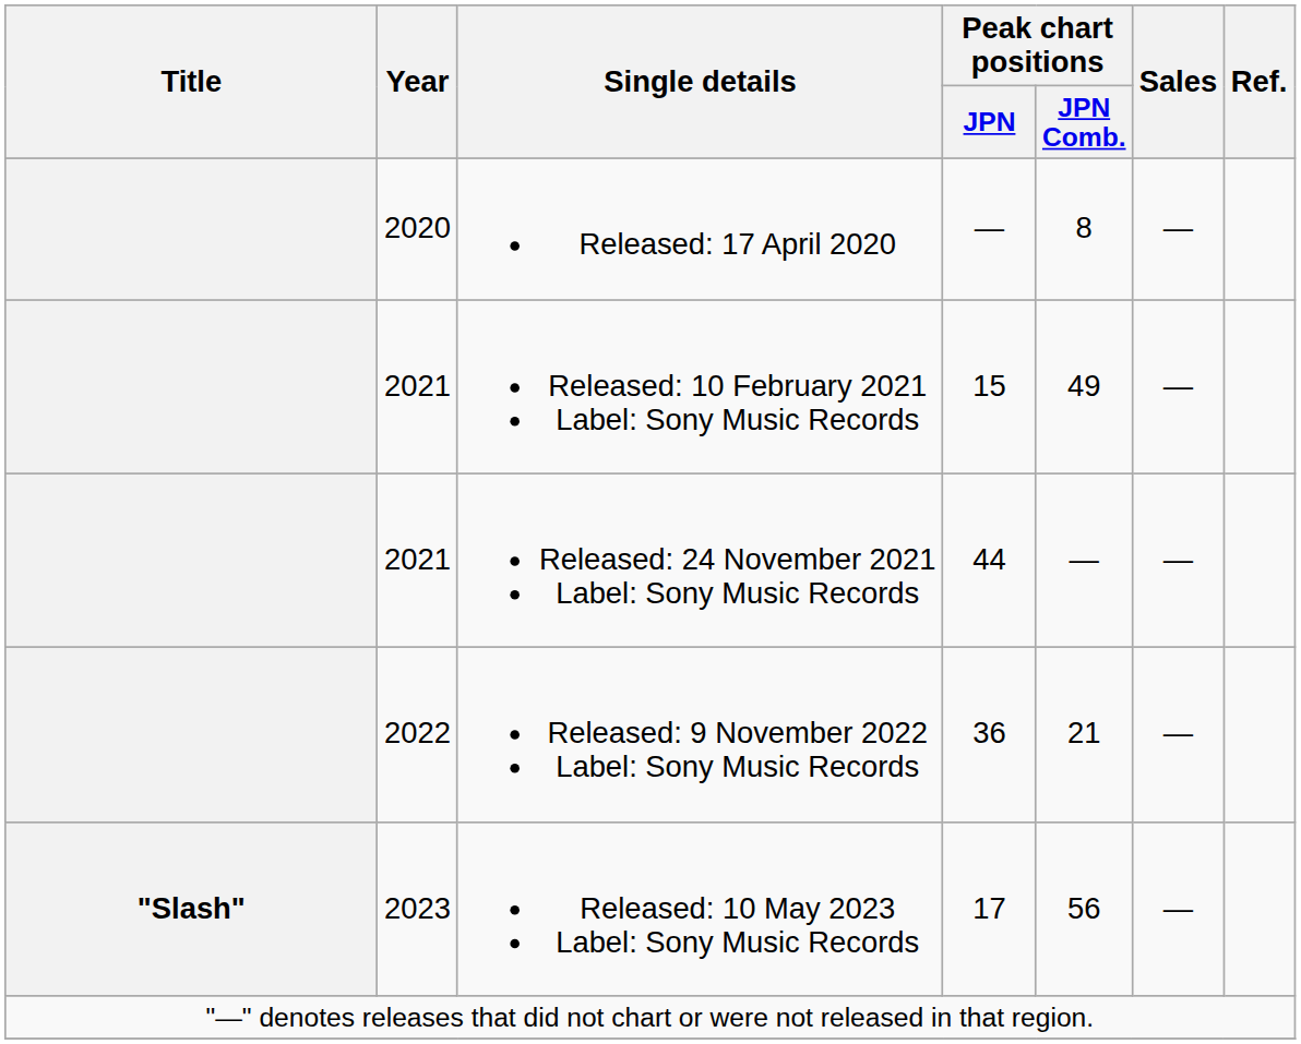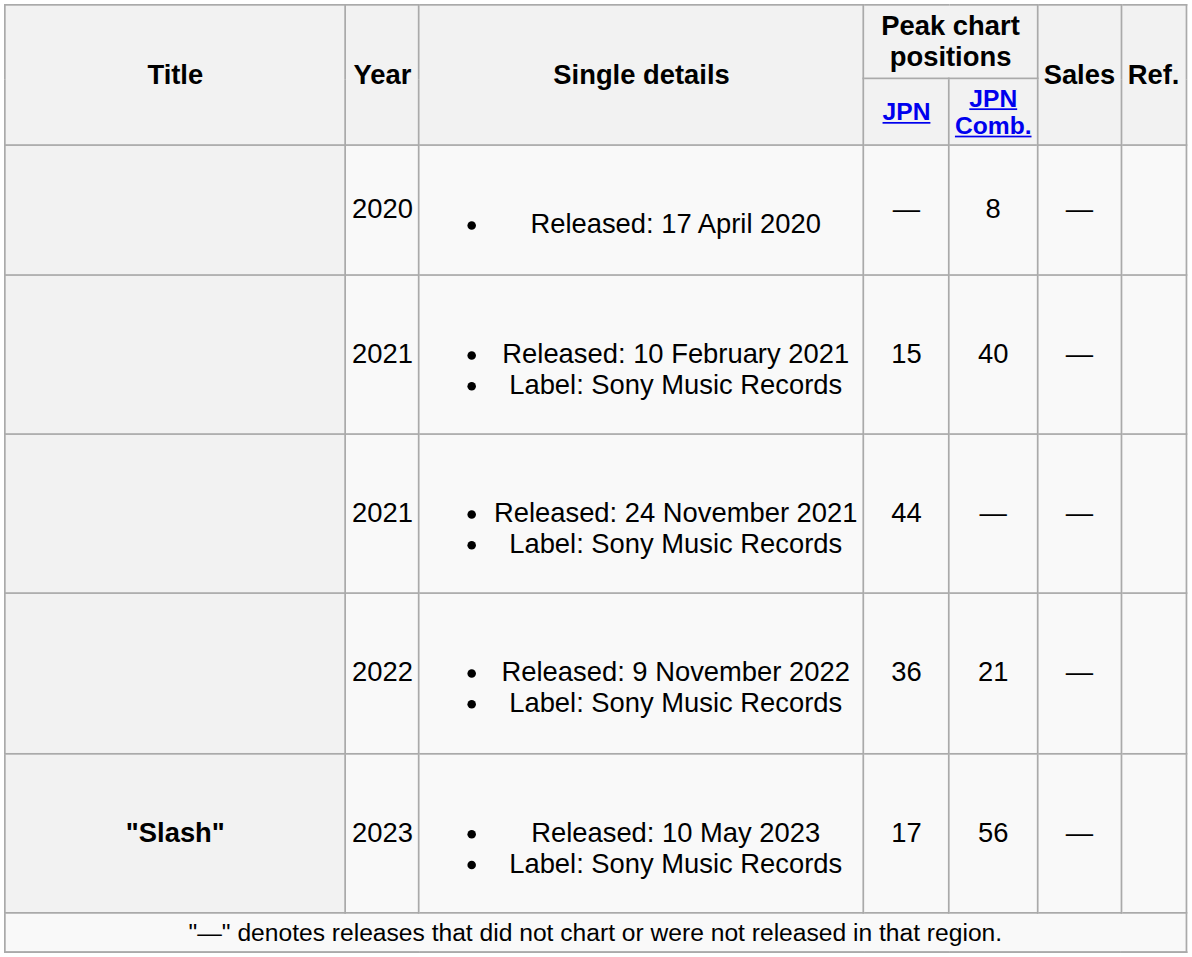Released: 10 February 2021 Label: Sony Music Records | Peak chart positions / JPN Comb.: 49 -> 40
